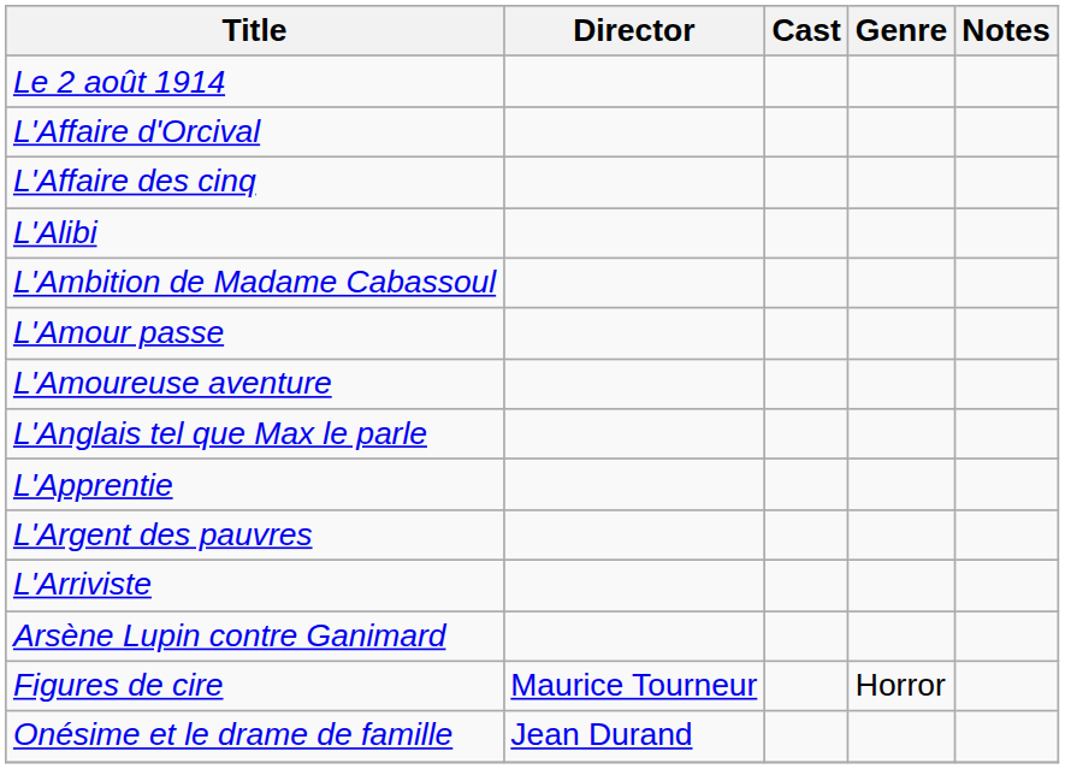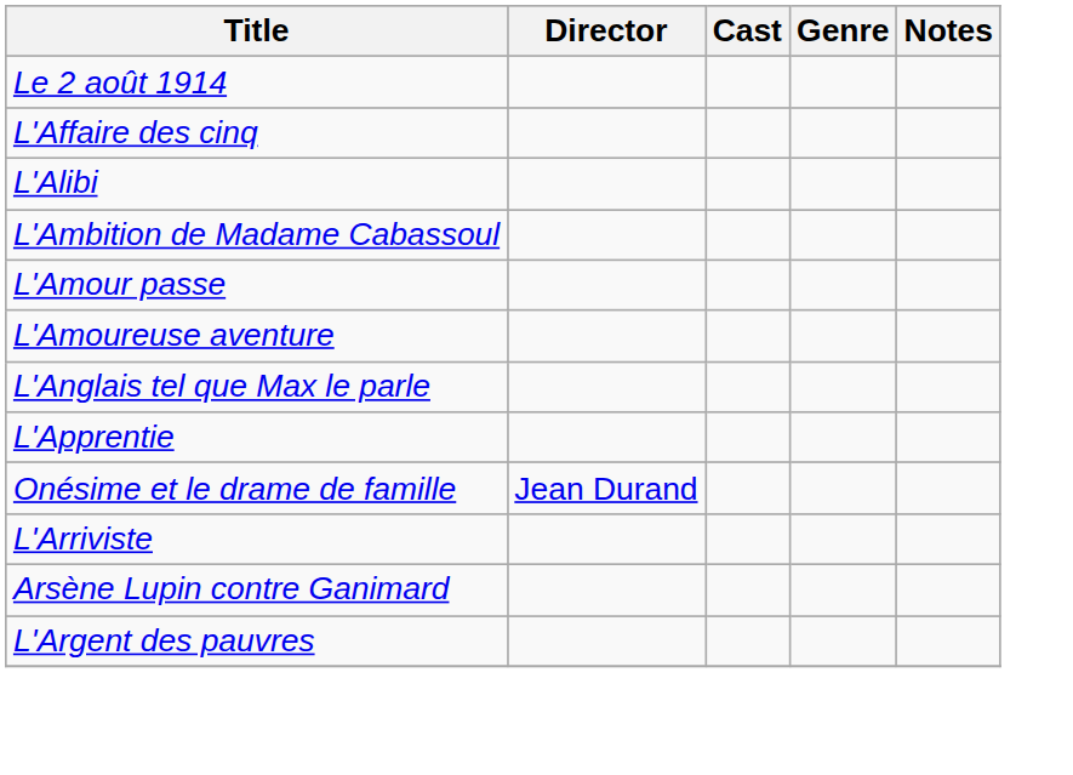- row: L'Affaire d'Orcival
rows swapped: L'Argent des pauvres <-> Onésime et le drame de famille
- row: Figures de cire | Maurice Tourneur | Horror
